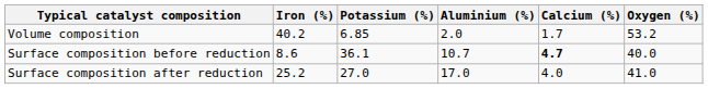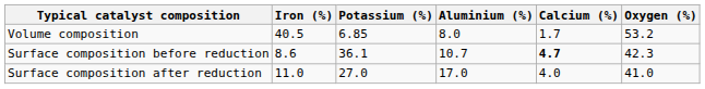Volume composition | Iron (%): 40.2 -> 40.5
Volume composition | Aluminium (%): 2.0 -> 8.0
Surface composition before reduction | Oxygen (%): 40.0 -> 42.3
Surface composition after reduction | Iron (%): 25.2 -> 11.0
